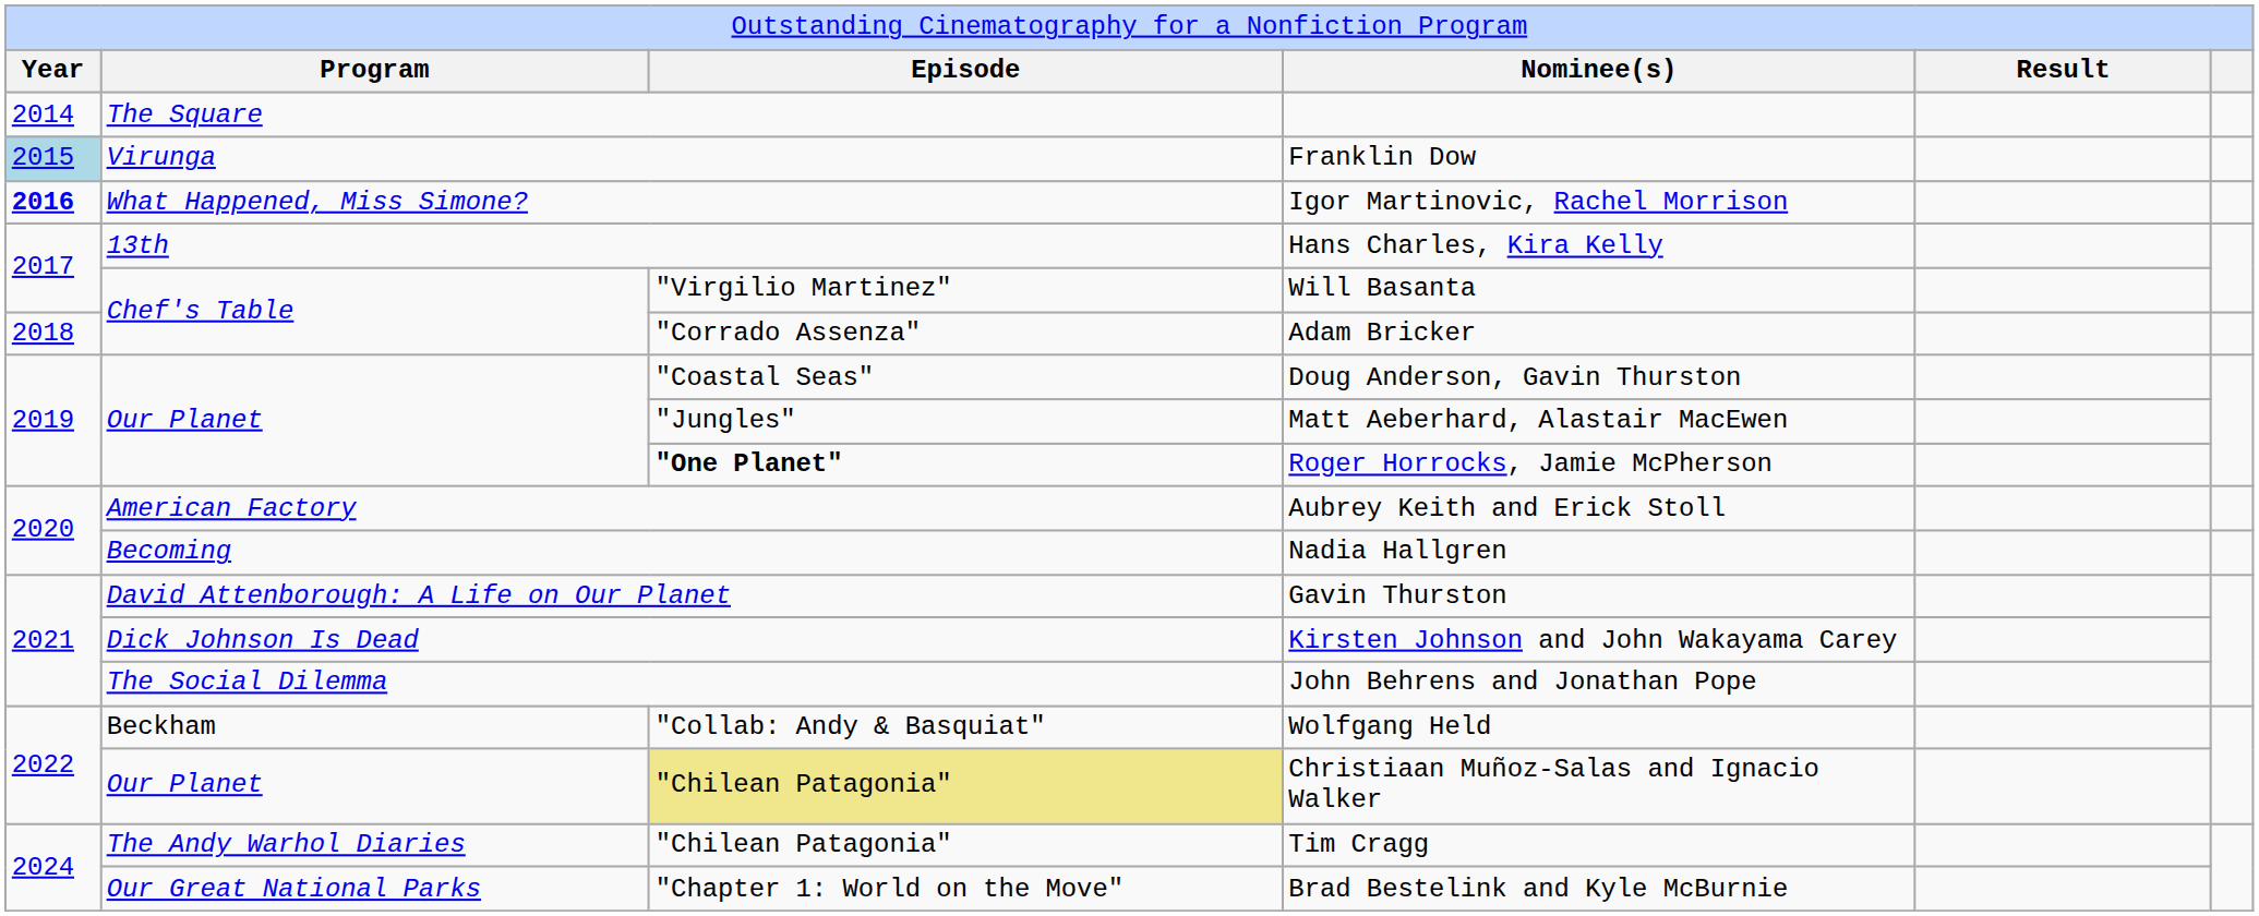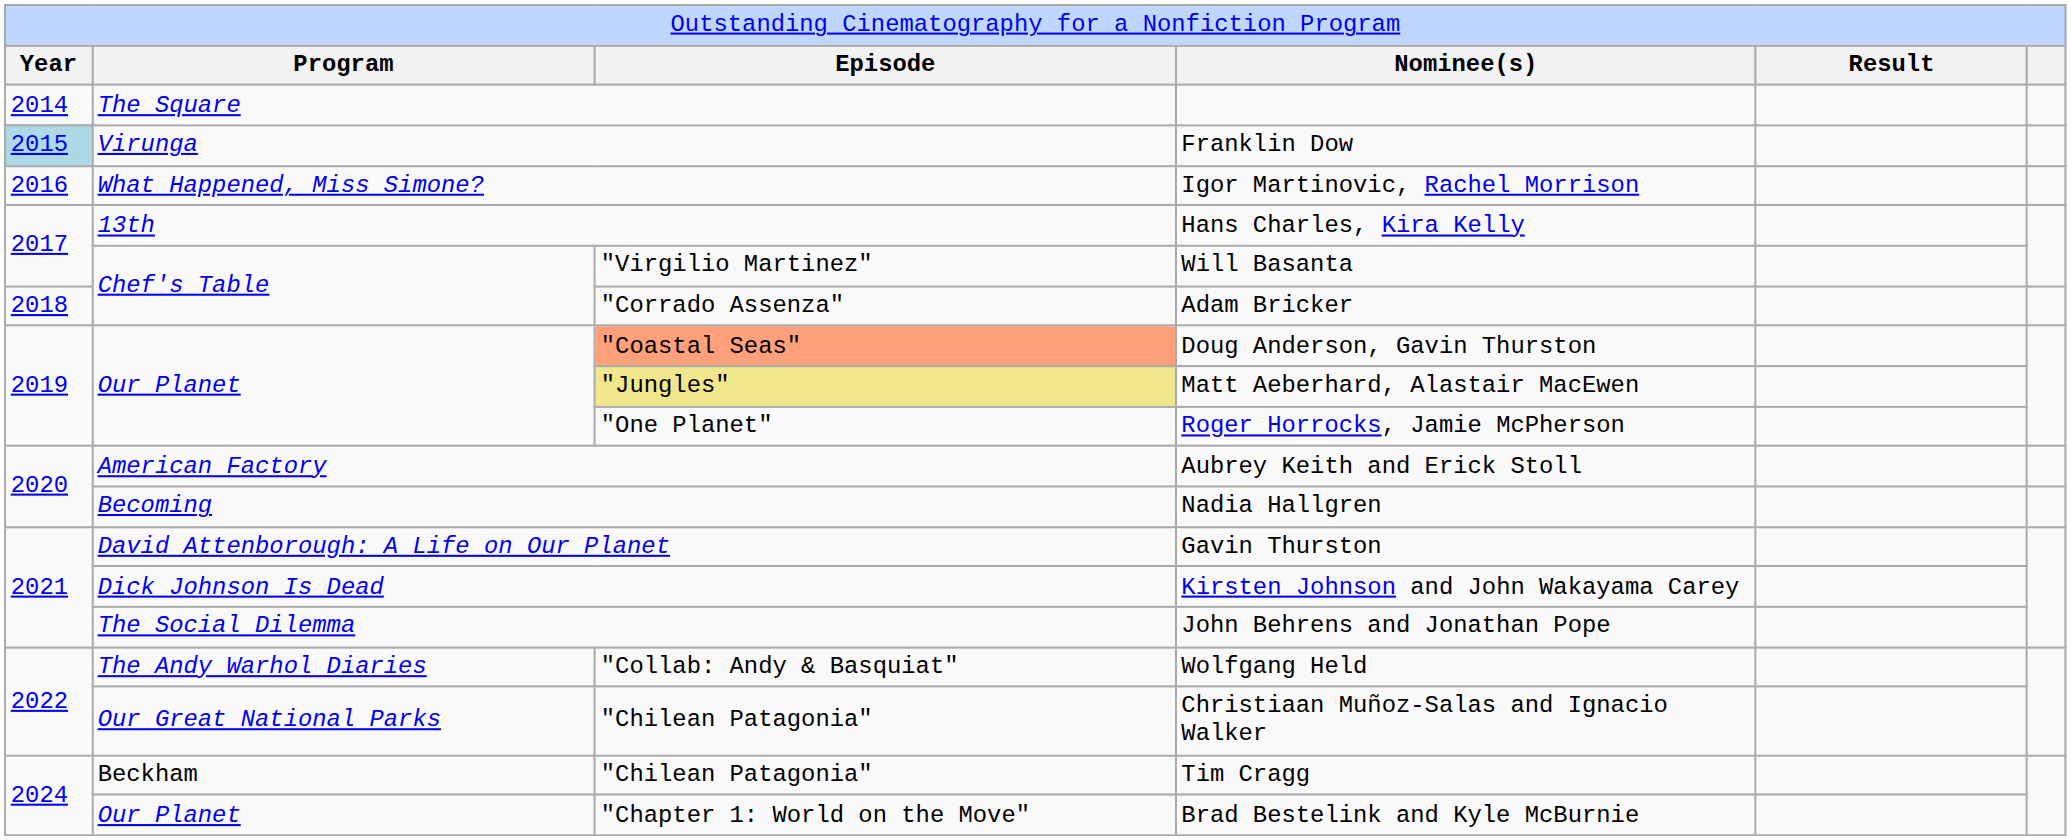Igor Martinovic, Rachel Morrison | column 1: bold -> normal
Doug Anderson, Gavin Thurston | column 3: no background -> lightsalmon background
Matt Aeberhard, Alastair MacEwen | column 3: no background -> khaki background
Roger Horrocks, Jamie McPherson | column 3: bold -> normal
Wolfgang Held | column 2: Beckham -> The Andy Warhol Diaries
Christiaan Muñoz-Salas and Ignacio Walker | column 2: Our Planet -> Our Great National Parks
Christiaan Muñoz-Salas and Ignacio Walker | column 3: khaki background -> no background
Tim Cragg | column 2: The Andy Warhol Diaries -> Beckham
Brad Bestelink and Kyle McBurnie | column 2: Our Great National Parks -> Our Planet
